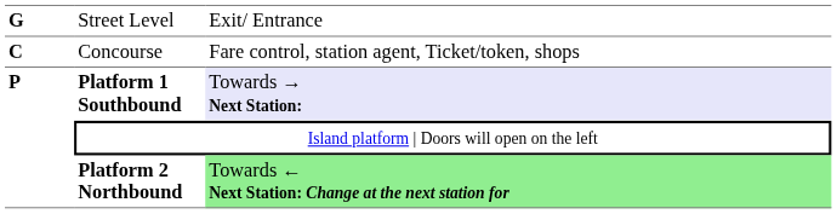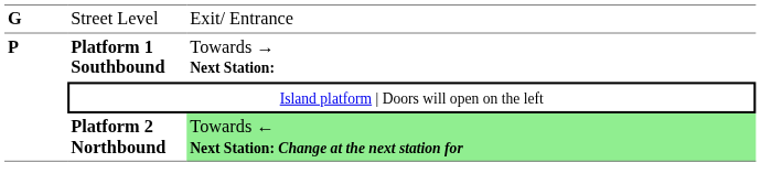- row: C | Concourse | Fare control, station agent, Ticket/token, shops
Platform 1 Southbound | column 3: lavender background -> no background
